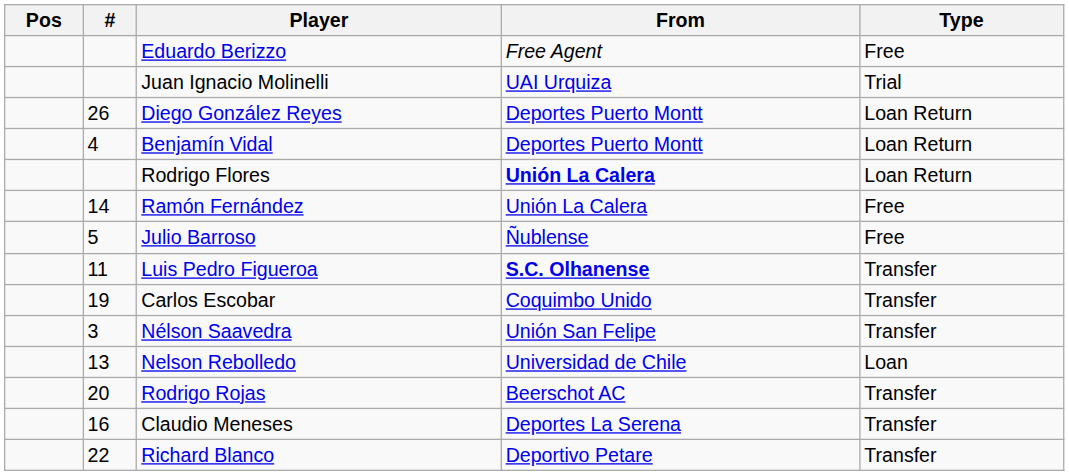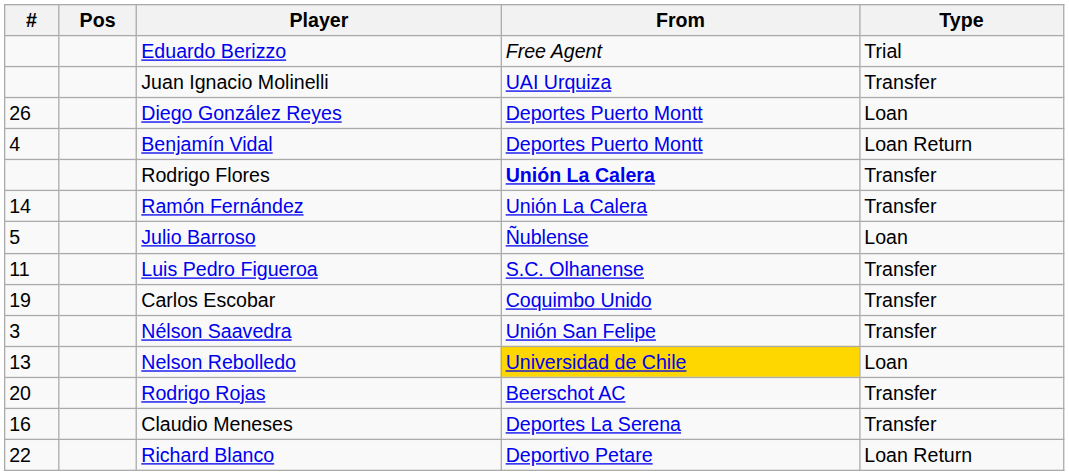columns swapped: # <-> Pos
Eduardo Berizzo | Type: Free -> Trial
Juan Ignacio Molinelli | Type: Trial -> Transfer
Diego González Reyes | Type: Loan Return -> Loan
Rodrigo Flores | Type: Loan Return -> Transfer
Ramón Fernández | Type: Free -> Transfer
Julio Barroso | Type: Free -> Loan
Luis Pedro Figueroa | From: bold -> normal
Nelson Rebolledo | From: no background -> gold background
Richard Blanco | Type: Transfer -> Loan Return
